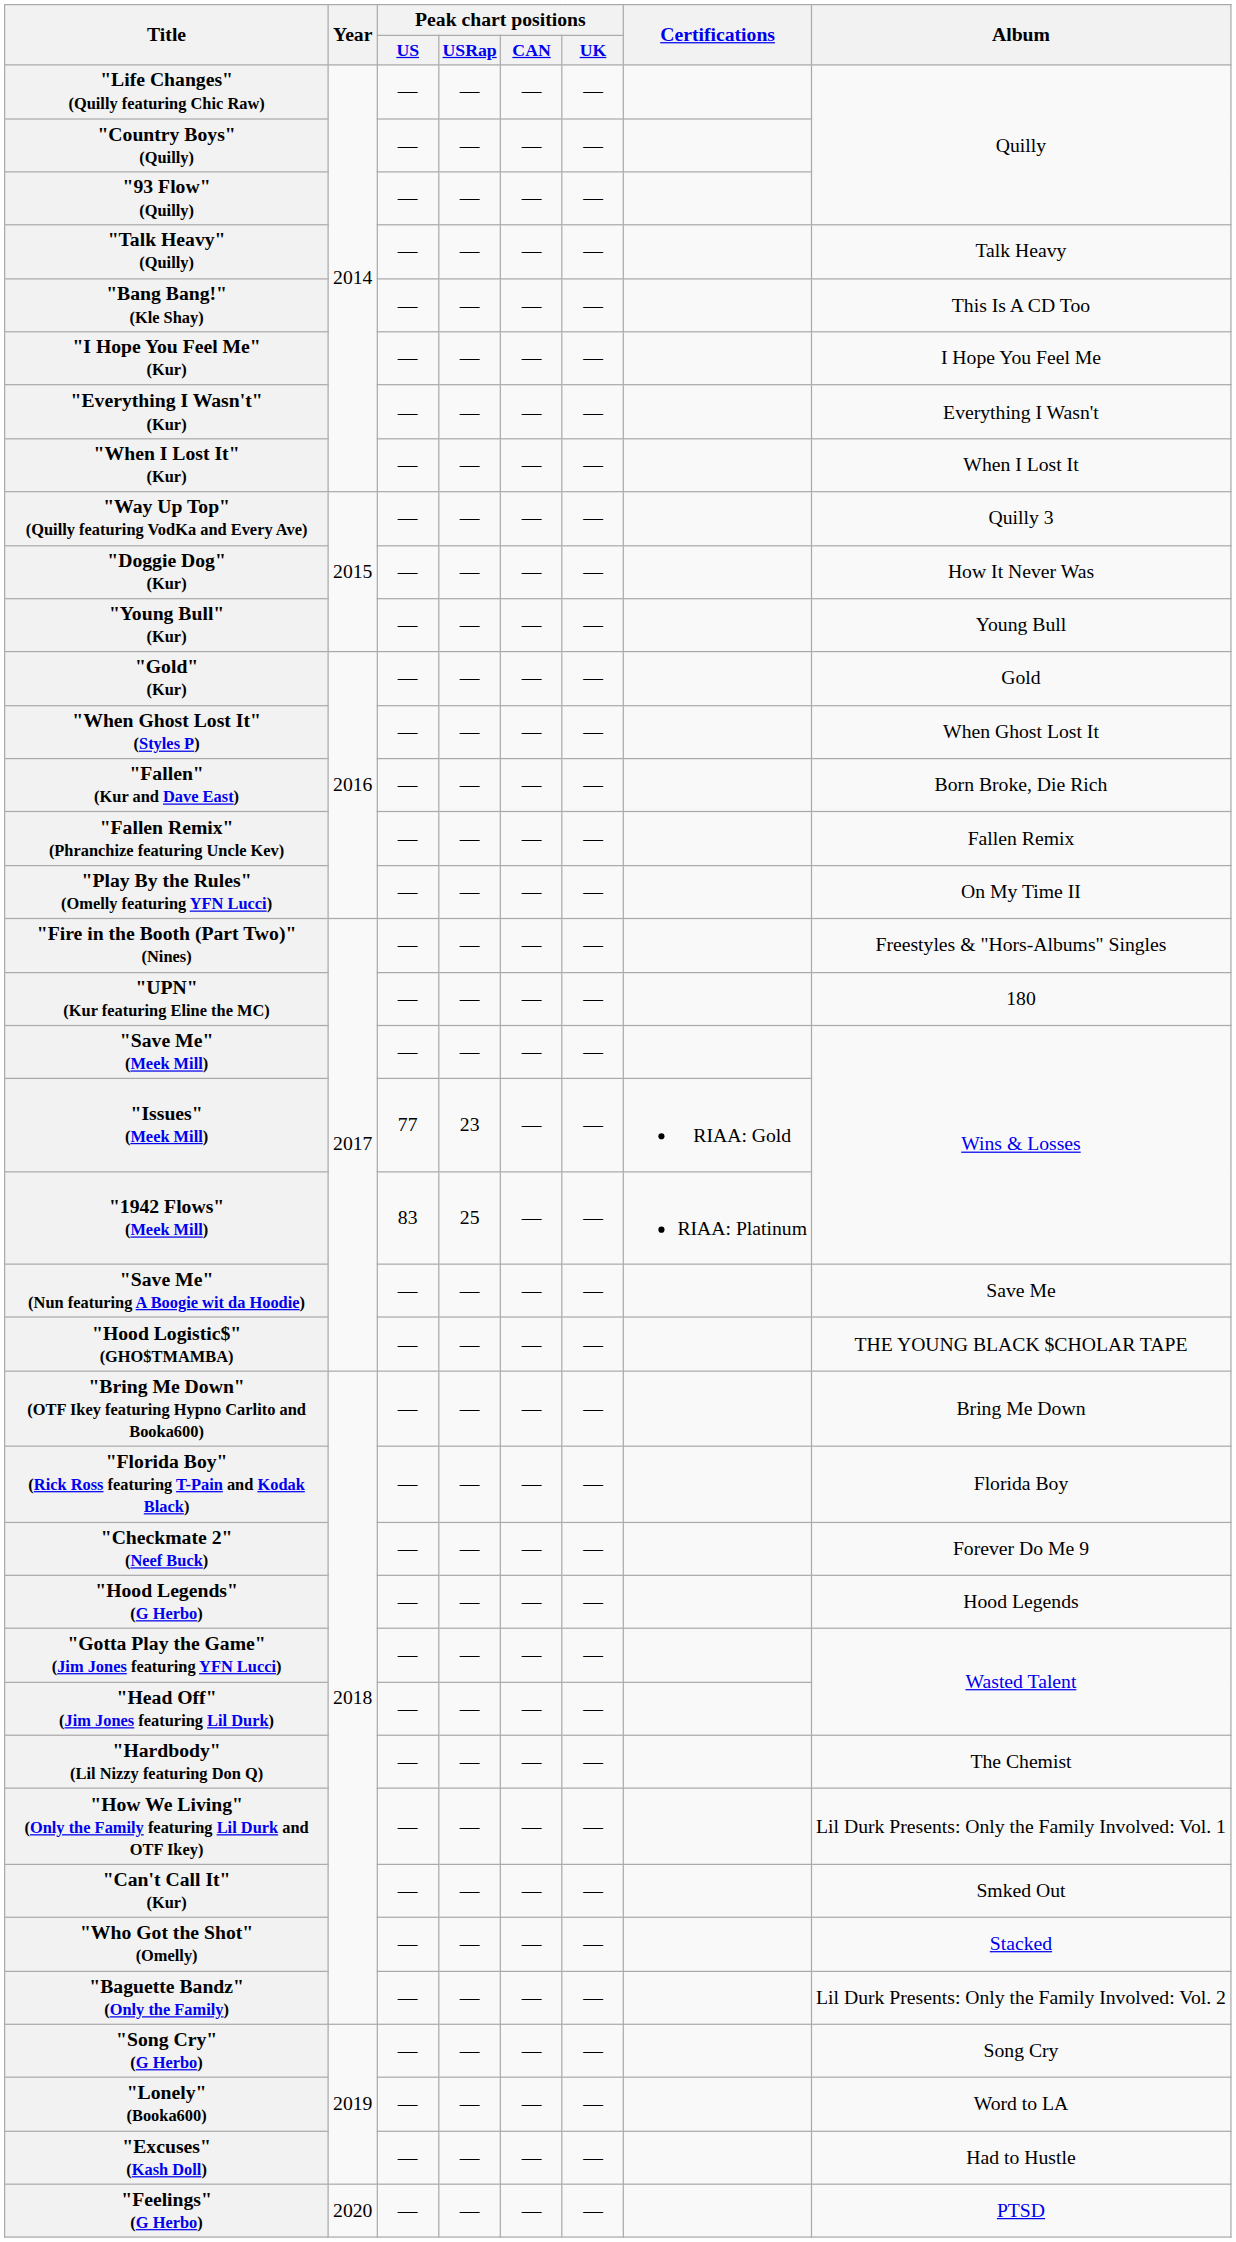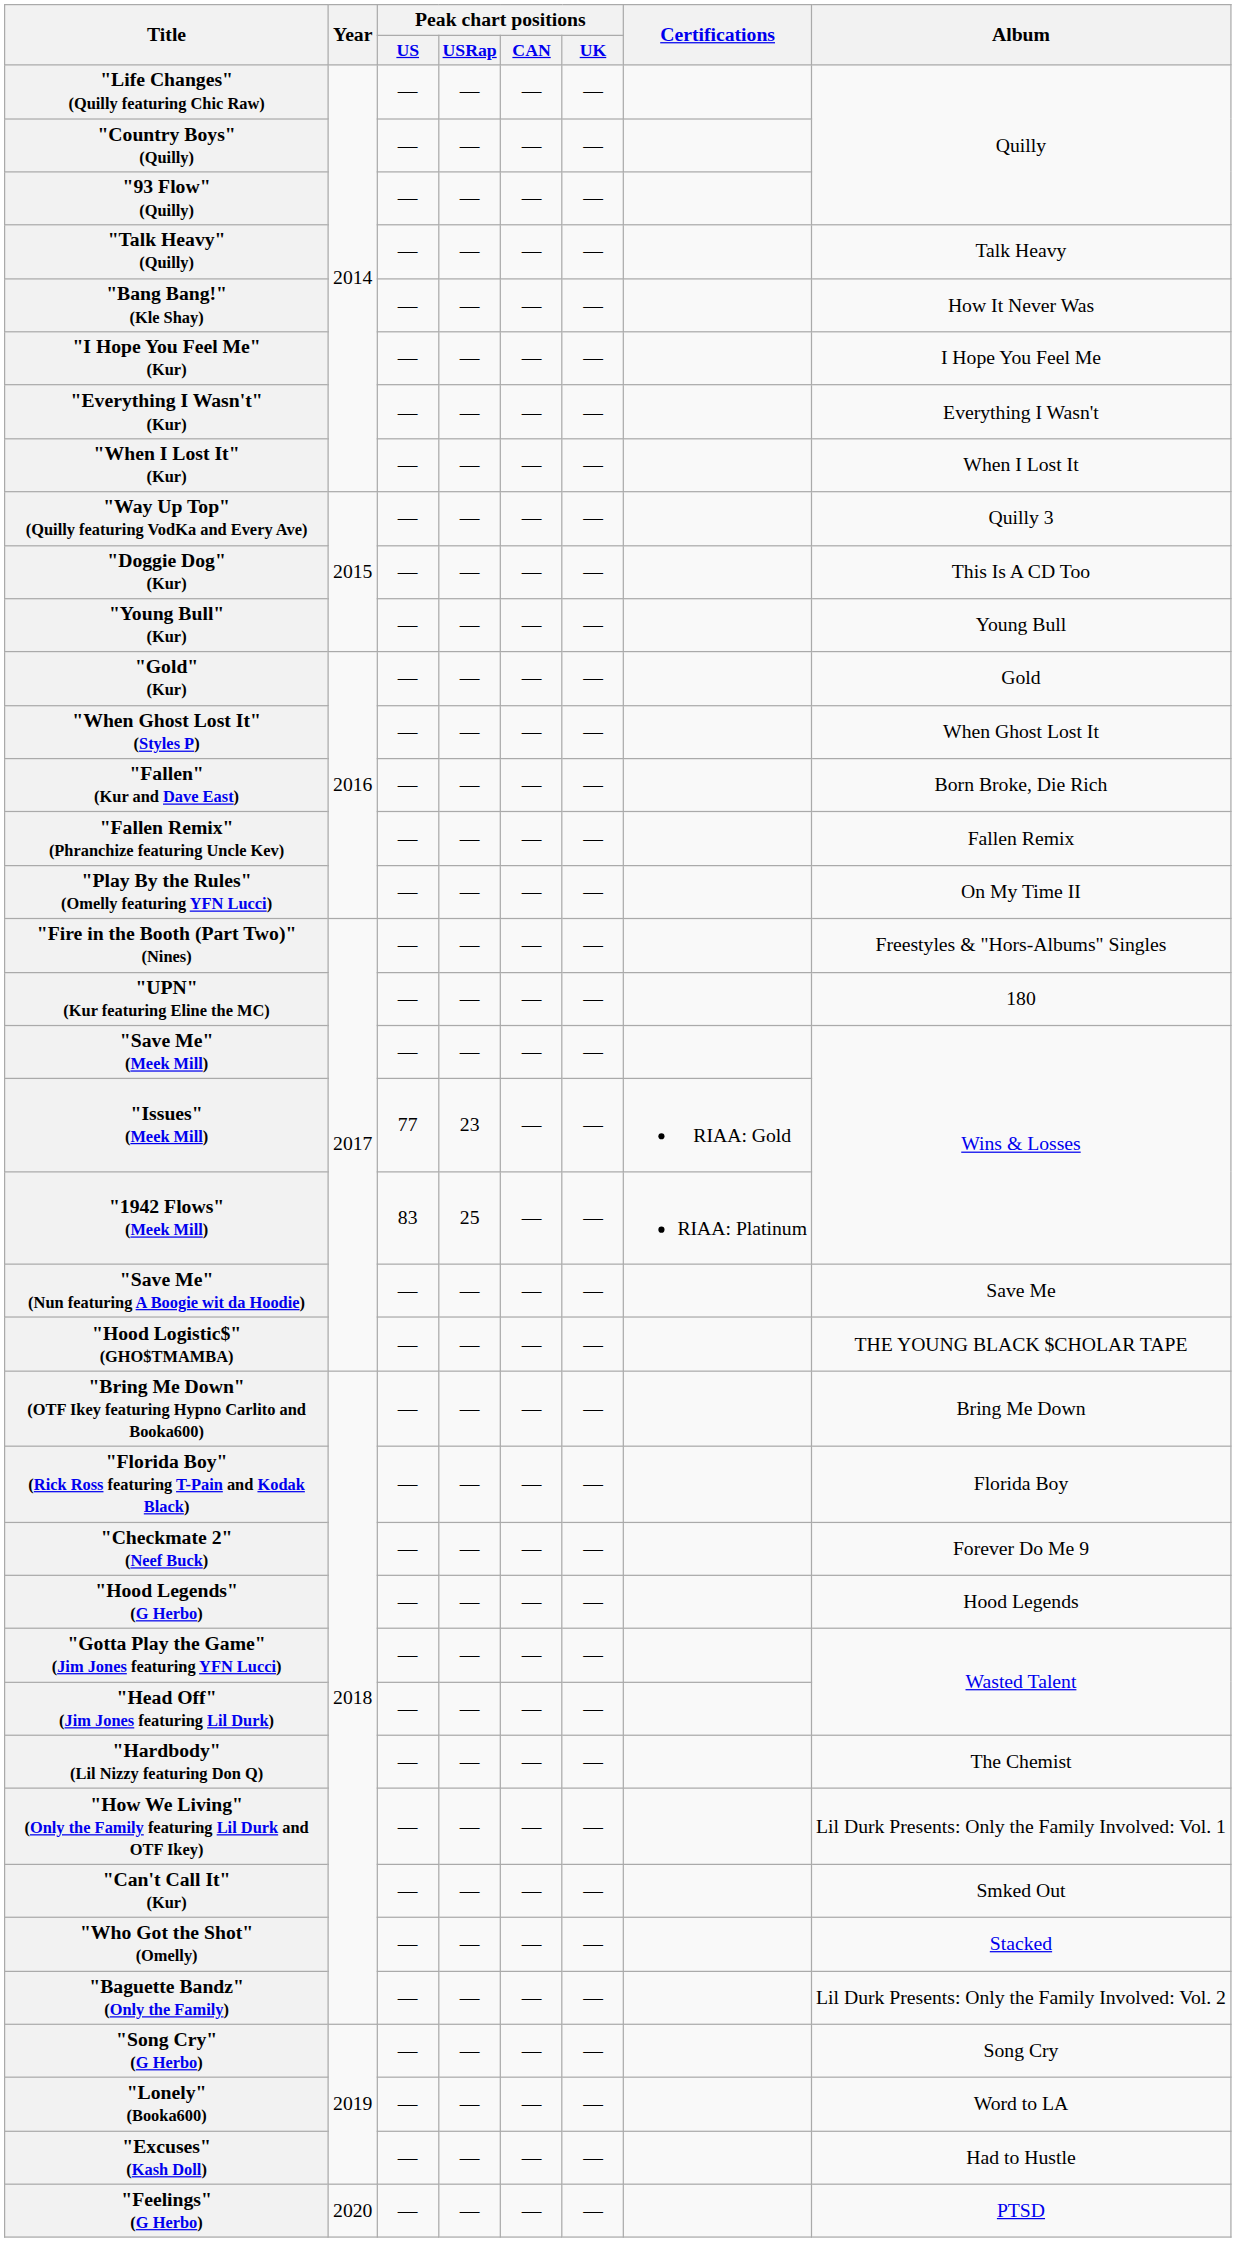"Bang Bang!" (Kle Shay) | Album: This Is A CD Too -> How It Never Was
"Doggie Dog" (Kur) | Album: How It Never Was -> This Is A CD Too
